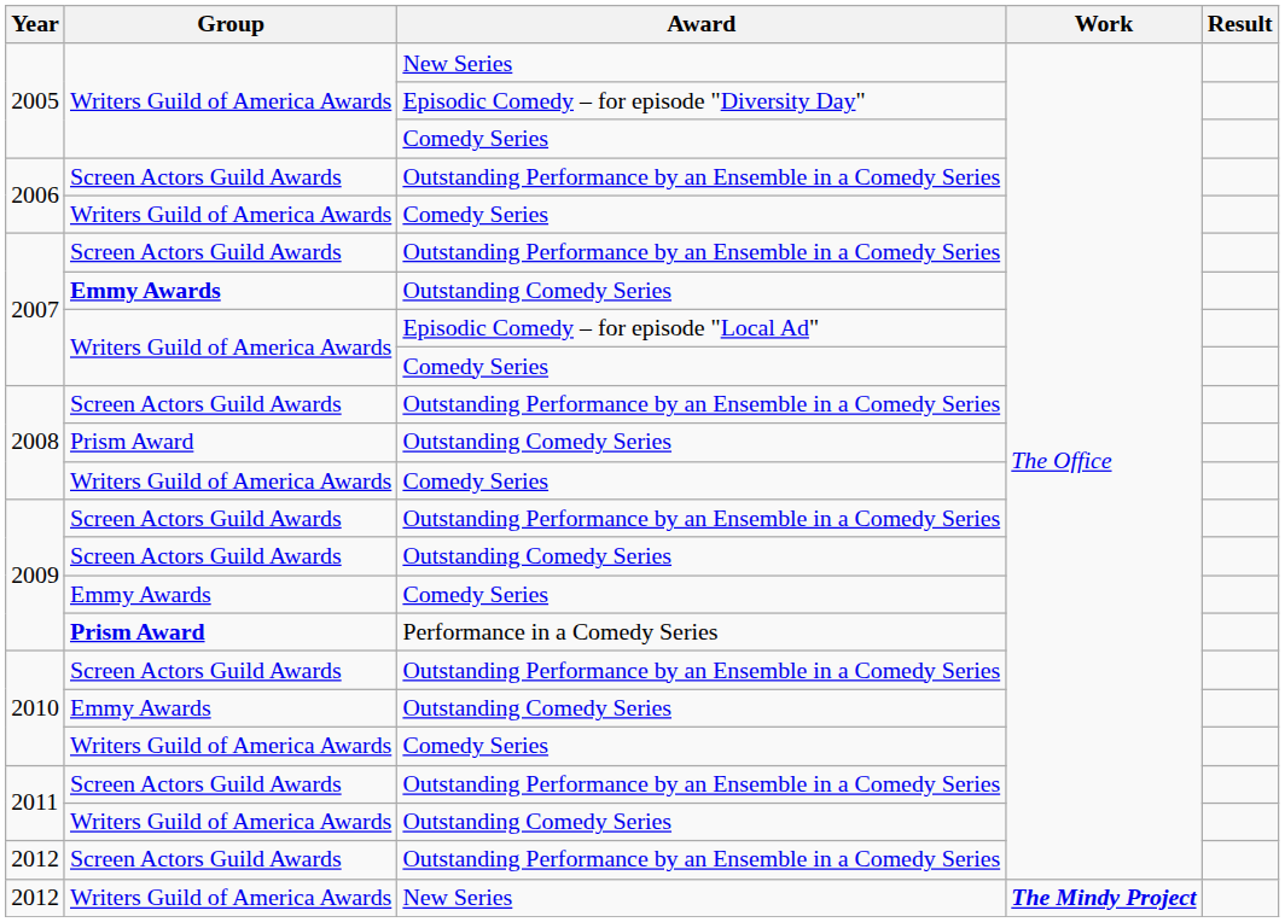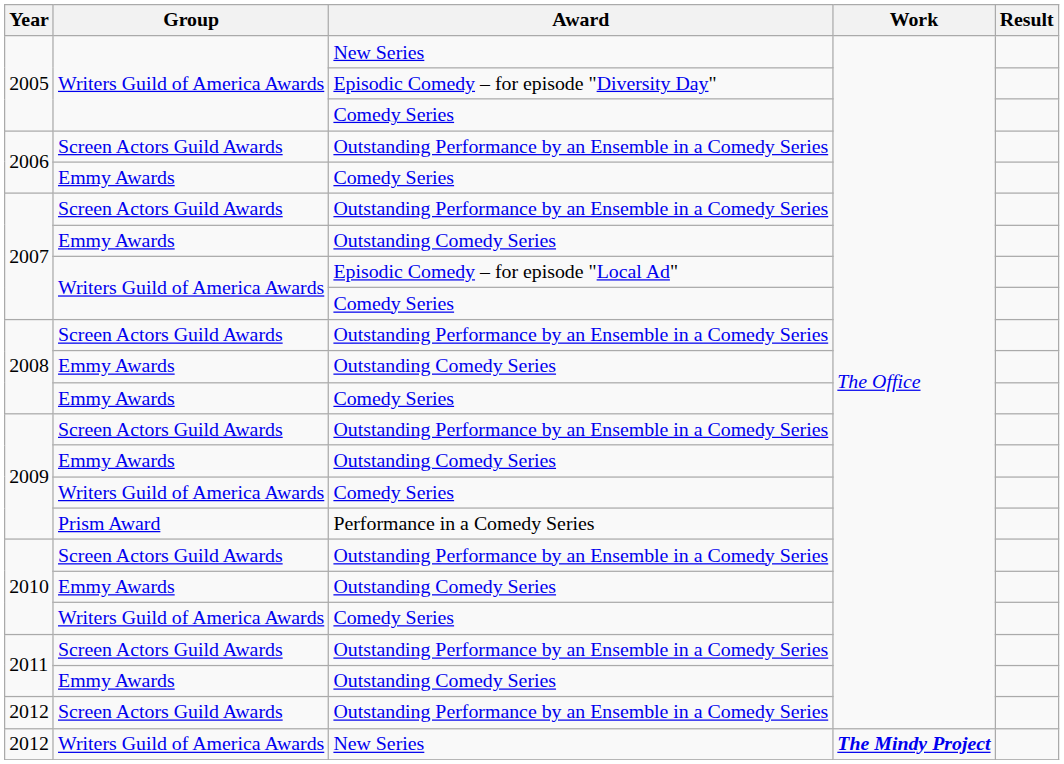2006 / Comedy Series | Group: Writers Guild of America Awards -> Emmy Awards
2007 / Outstanding Comedy Series | Group: bold -> normal
2008 / Outstanding Comedy Series | Group: Prism Award -> Emmy Awards
2008 / Comedy Series | Group: Writers Guild of America Awards -> Emmy Awards
2009 / Outstanding Comedy Series | Group: Screen Actors Guild Awards -> Emmy Awards
2009 / Comedy Series | Group: Emmy Awards -> Writers Guild of America Awards
2009 / Performance in a Comedy Series | Group: bold -> normal
2011 / Outstanding Comedy Series | Group: Writers Guild of America Awards -> Emmy Awards
